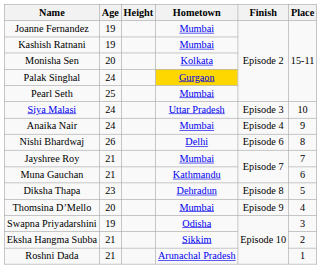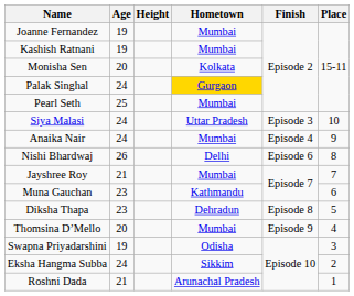Muna Gauchan | Age: 21 -> 23
Eksha Hangma Subba | Age: 21 -> 24
